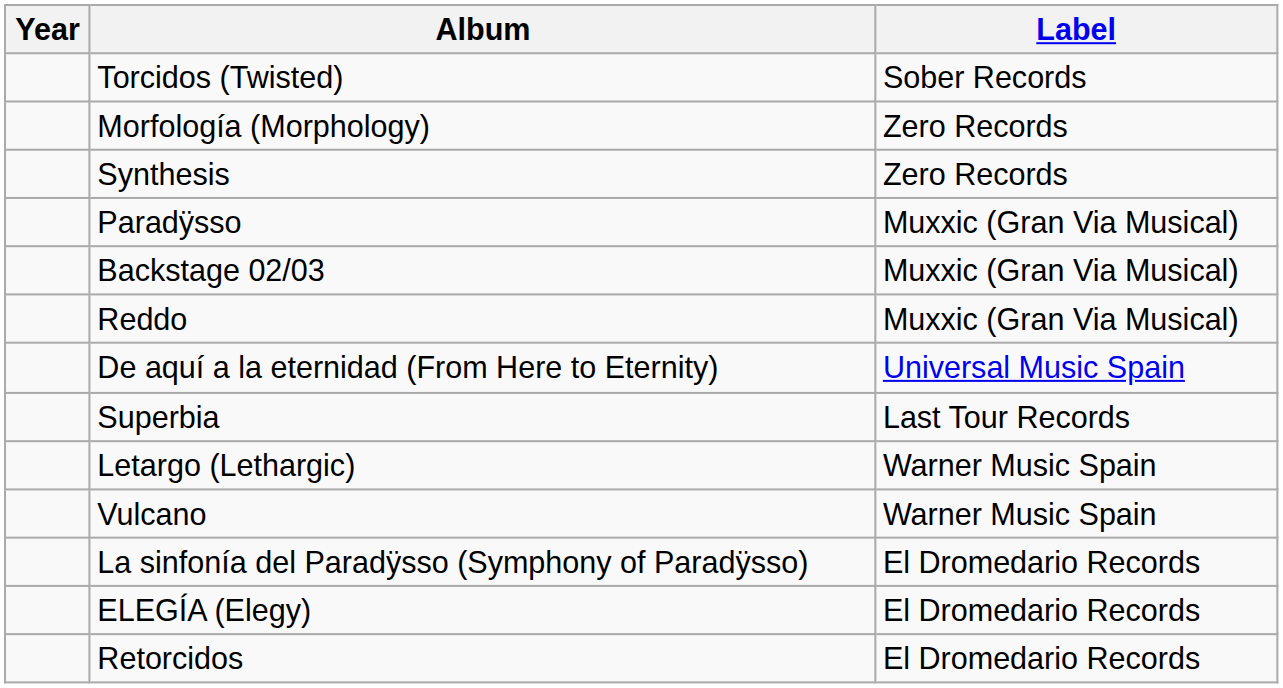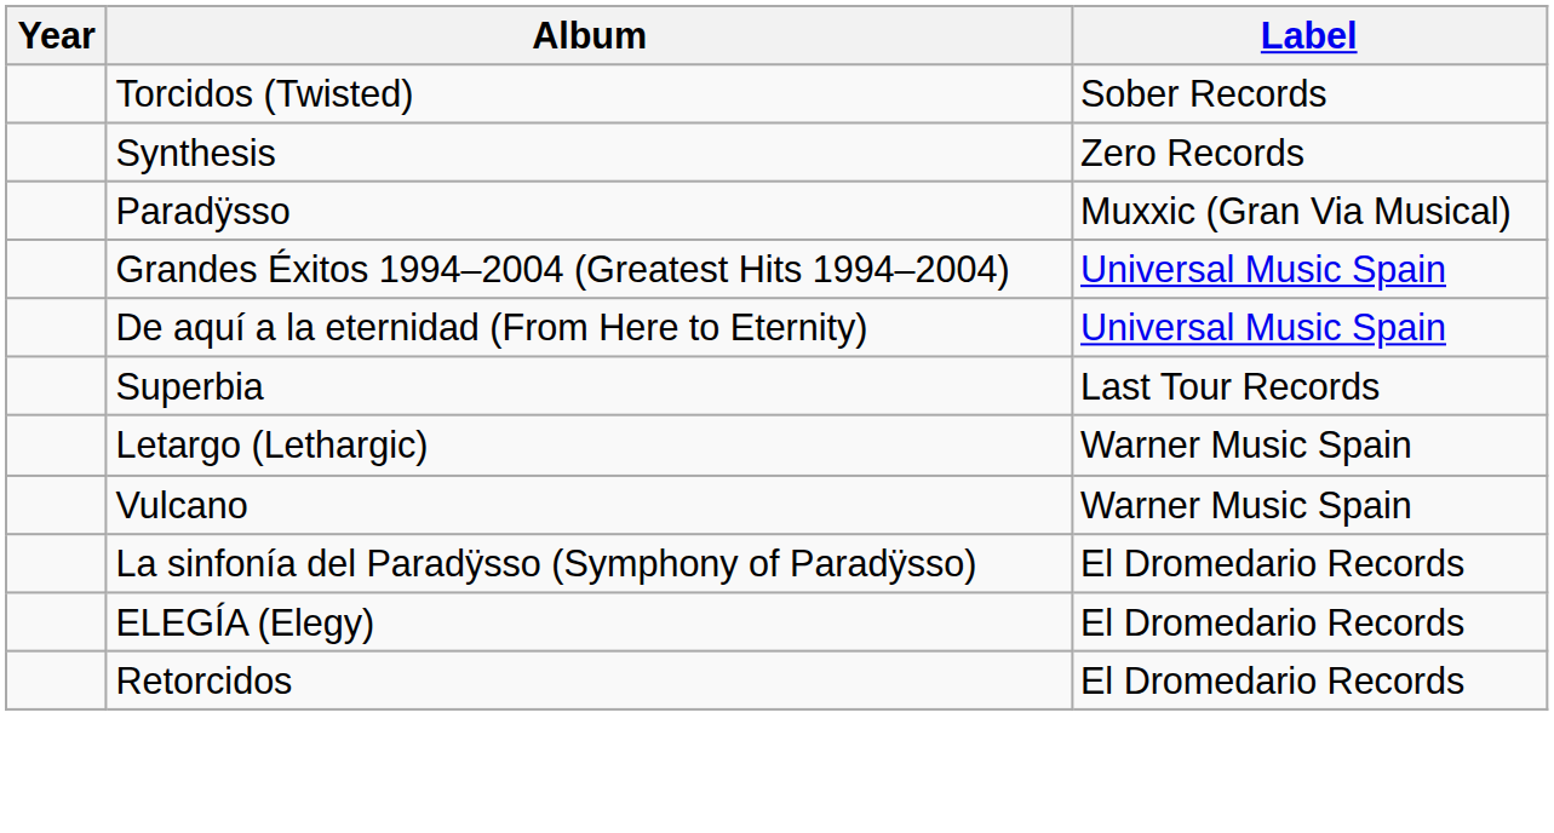- row: Morfología (Morphology) | Zero Records
- row: Backstage 02/03 | Muxxic (Gran Via Musical)
- row: Reddo | Muxxic (Gran Via Musical)
+ row: Grandes Éxitos 1994–2004 (Greatest Hits 1994–2004) | Universal Music Spain
